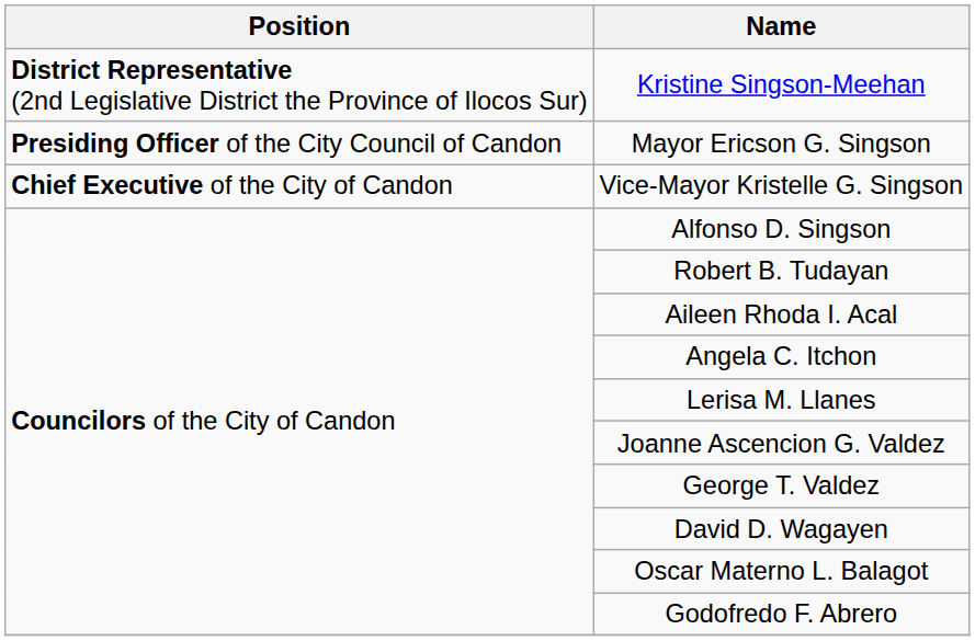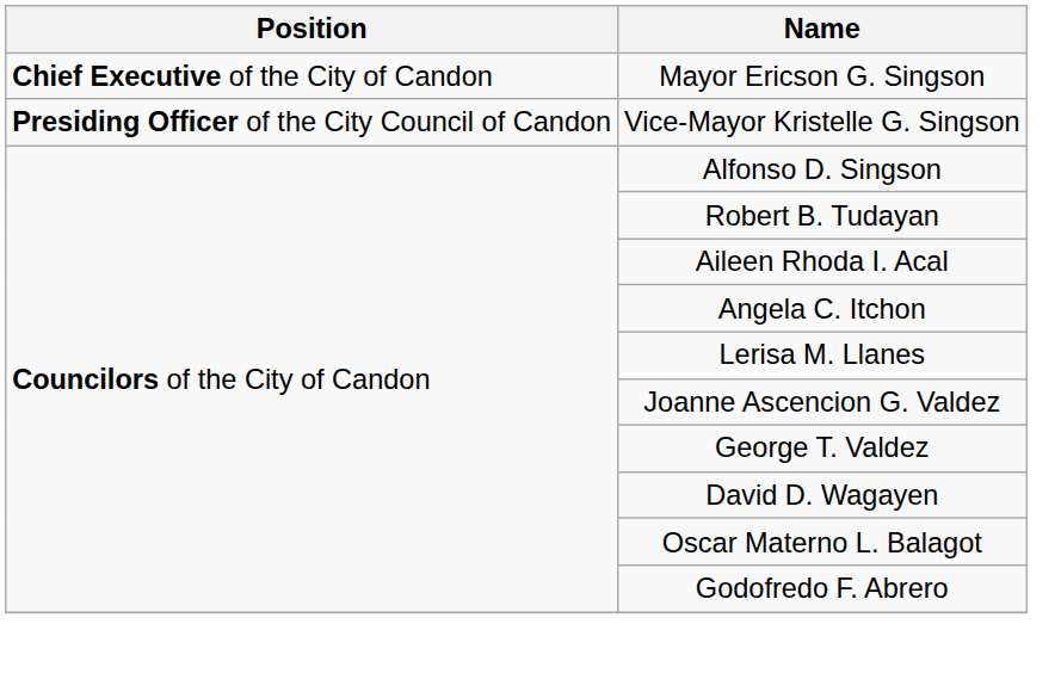- row: District Representative (2nd Legislative District the Province of Ilocos Sur) | Kristine Singson-Meehan
Mayor Ericson G. Singson | Position: Presiding Officer of the City Council of Candon -> Chief Executive of the City of Candon
Vice-Mayor Kristelle G. Singson | Position: Chief Executive of the City of Candon -> Presiding Officer of the City Council of Candon
